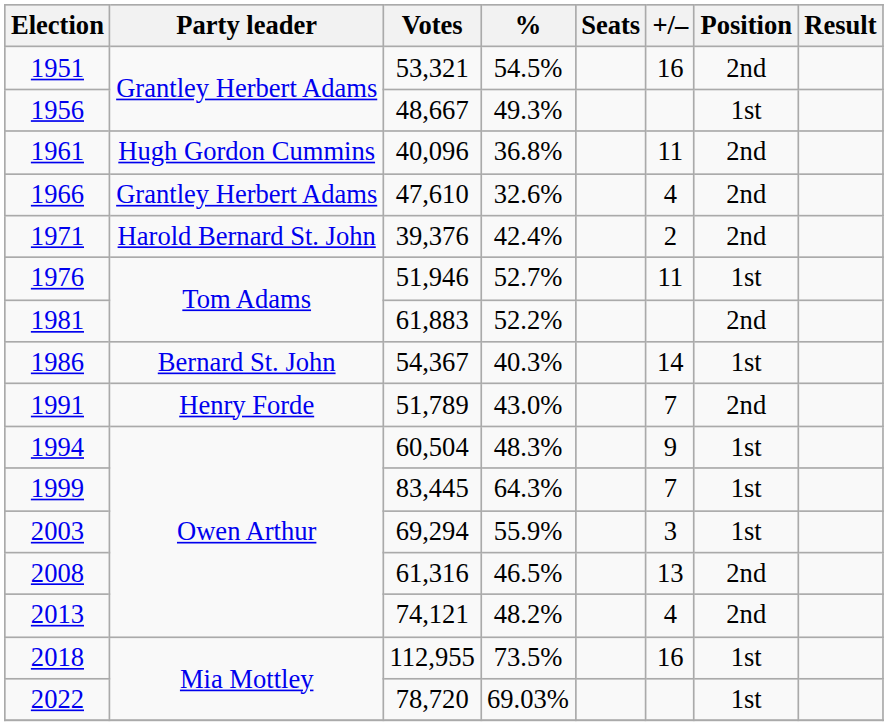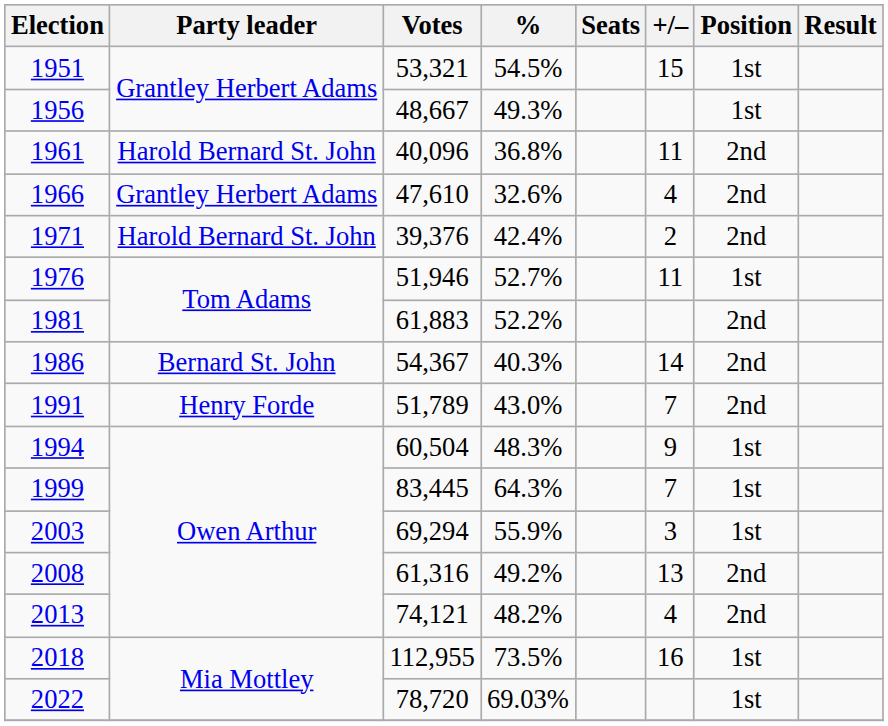1951 | +/–: 16 -> 15
1951 | Position: 2nd -> 1st
1961 | Party leader: Hugh Gordon Cummins -> Harold Bernard St. John
1986 | Position: 1st -> 2nd
2008 | %: 46.5% -> 49.2%
